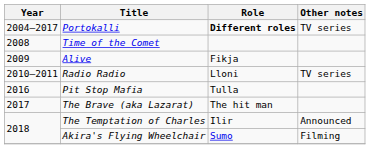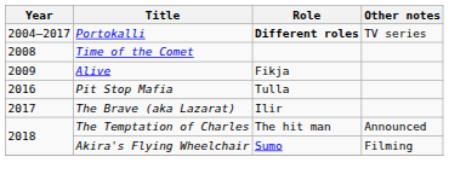- row: 2010–2011 | Radio Radio | Lloni | TV series
The Brave (aka Lazarat) | Role: The hit man -> Ilir
The Temptation of Charles | Role: Ilir -> The hit man
